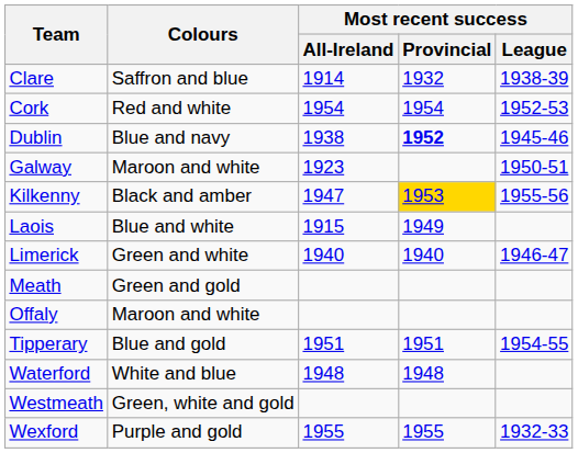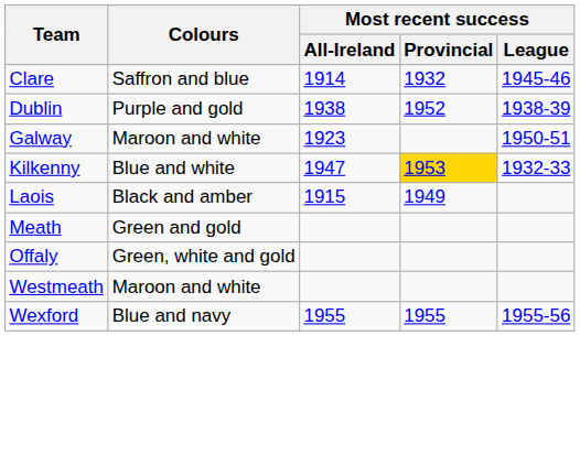Clare | Most recent success / League: 1938-39 -> 1945-46
- row: Cork | Red and white | 1954 | 1954 | 1952-53
Dublin | Colours: Blue and navy -> Purple and gold
Dublin | Most recent success / Provincial: bold -> normal
Dublin | Most recent success / League: 1945-46 -> 1938-39
Kilkenny | Colours: Black and amber -> Blue and white
Kilkenny | Most recent success / League: 1955-56 -> 1932-33
Laois | Colours: Blue and white -> Black and amber
- row: Limerick | Green and white | 1940 | 1940 | 1946-47
Offaly | Colours: Maroon and white -> Green, white and gold
- row: Tipperary | Blue and gold | 1951 | 1951 | 1954-55
- row: Waterford | White and blue | 1948 | 1948
Westmeath | Colours: Green, white and gold -> Maroon and white
Wexford | Colours: Purple and gold -> Blue and navy
Wexford | Most recent success / League: 1932-33 -> 1955-56
